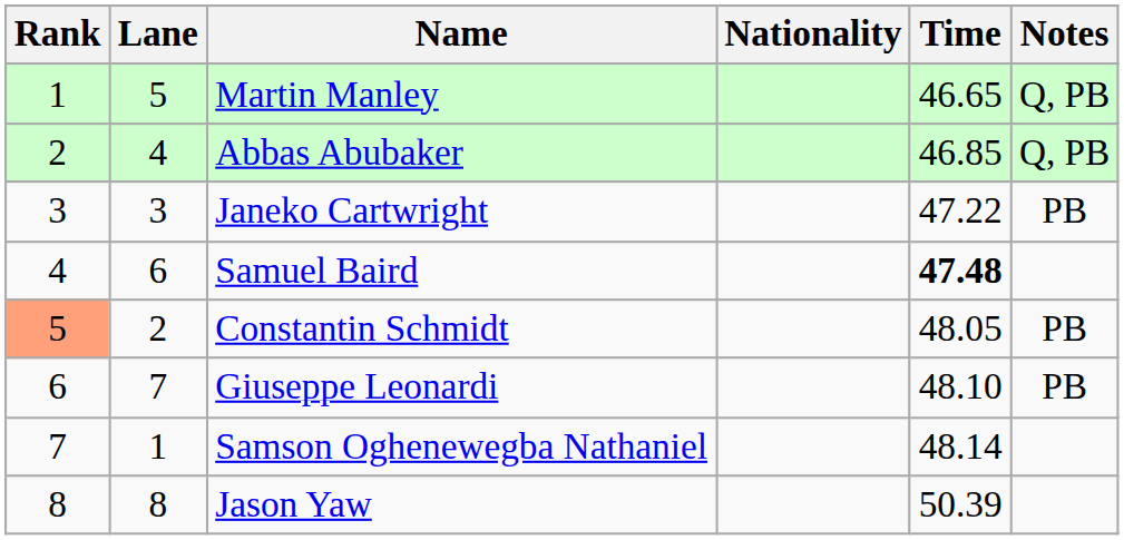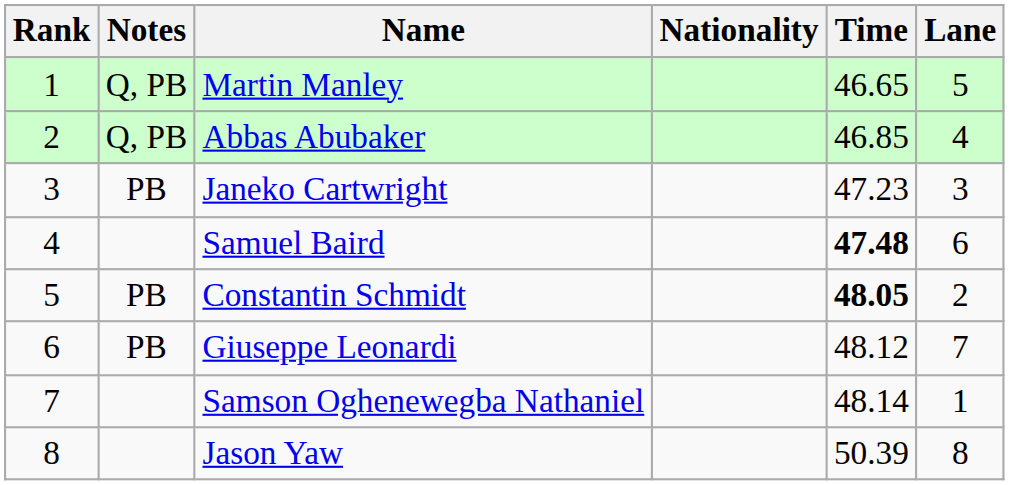columns swapped: Lane <-> Notes
Janeko Cartwright | Time: 47.22 -> 47.23
Constantin Schmidt | Rank: lightsalmon background -> no background
Constantin Schmidt | Time: normal -> bold
Giuseppe Leonardi | Time: 48.10 -> 48.12
